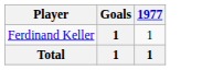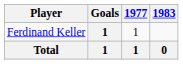+ column: 1983 | 0
